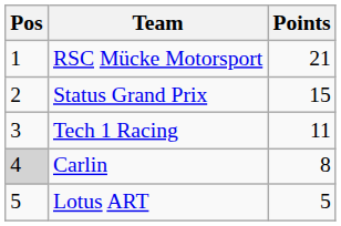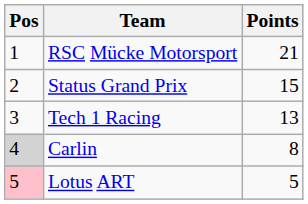Tech 1 Racing | Points: 11 -> 13
Lotus ART | Pos: no background -> pink background
